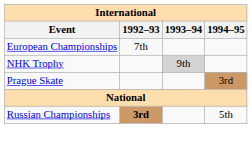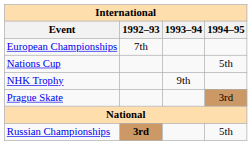+ row: Nations Cup | 5th
NHK Trophy | 1993–94: lightgrey background -> no background
